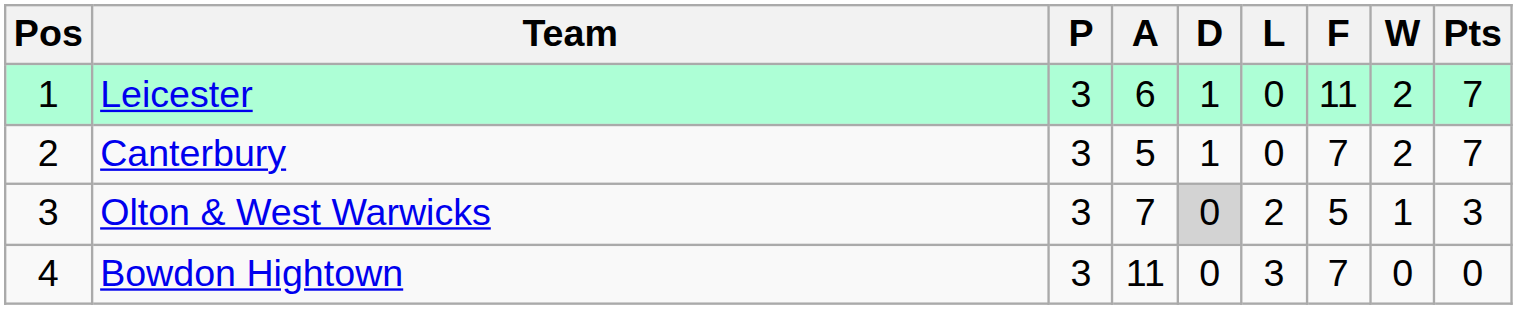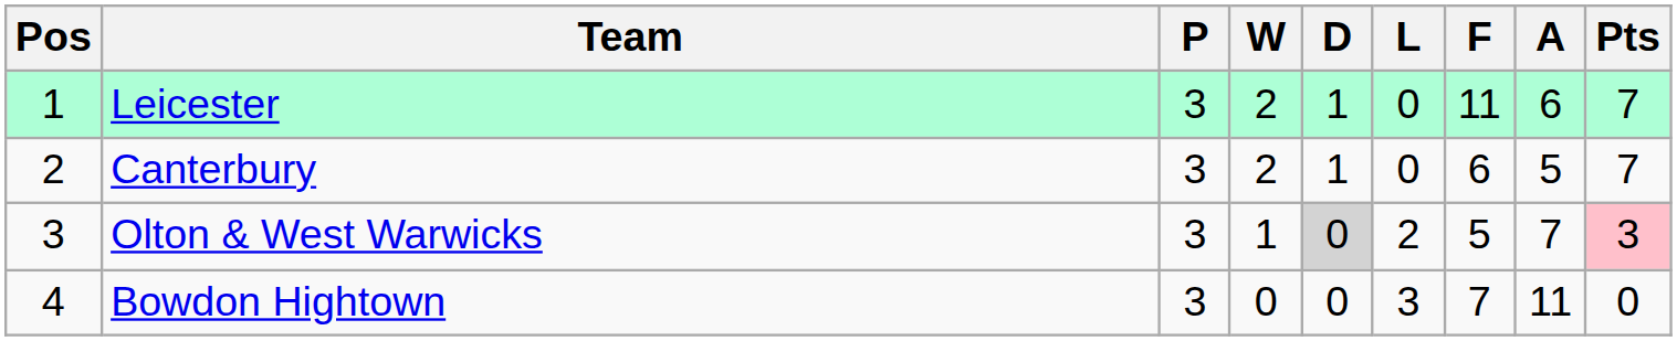columns swapped: W <-> A
Canterbury | F: 7 -> 6
Olton & West Warwicks | Pts: no background -> pink background
